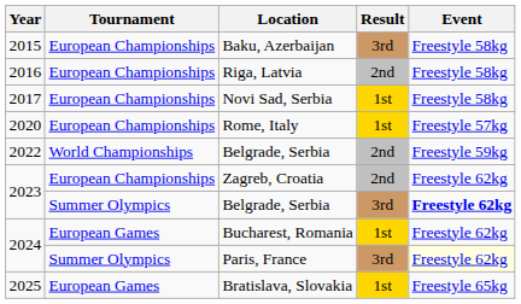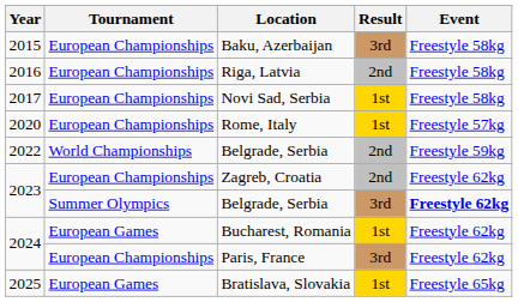Paris, France | Tournament: Summer Olympics -> European Championships
Paris, France | Event: lightyellow background -> no background
